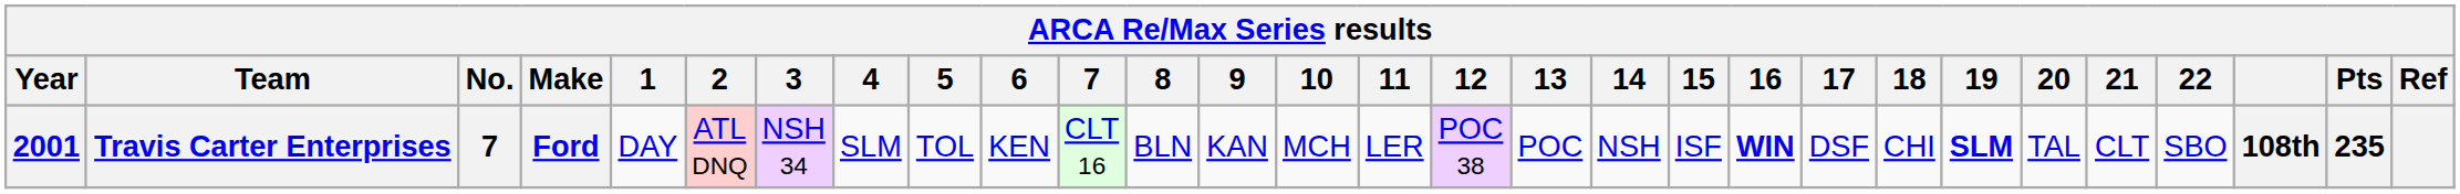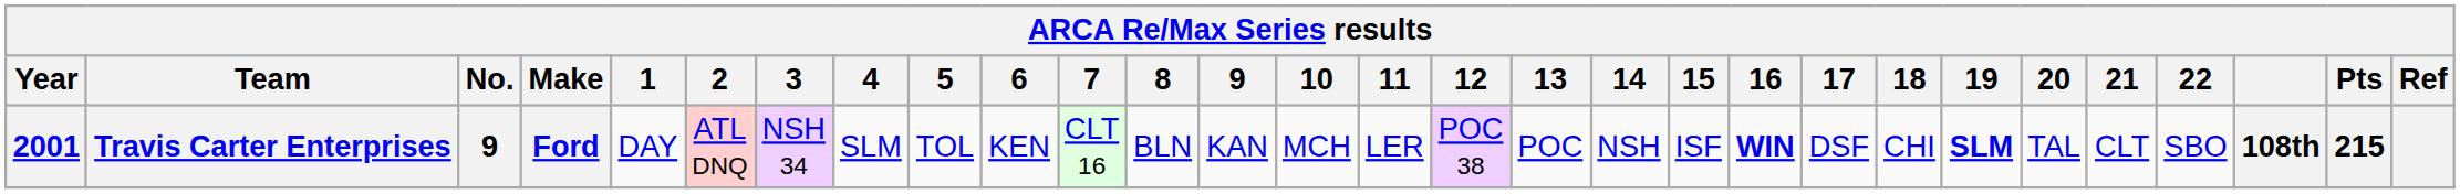Travis Carter Enterprises | No.: 7 -> 9
Travis Carter Enterprises | Pts: 235 -> 215
